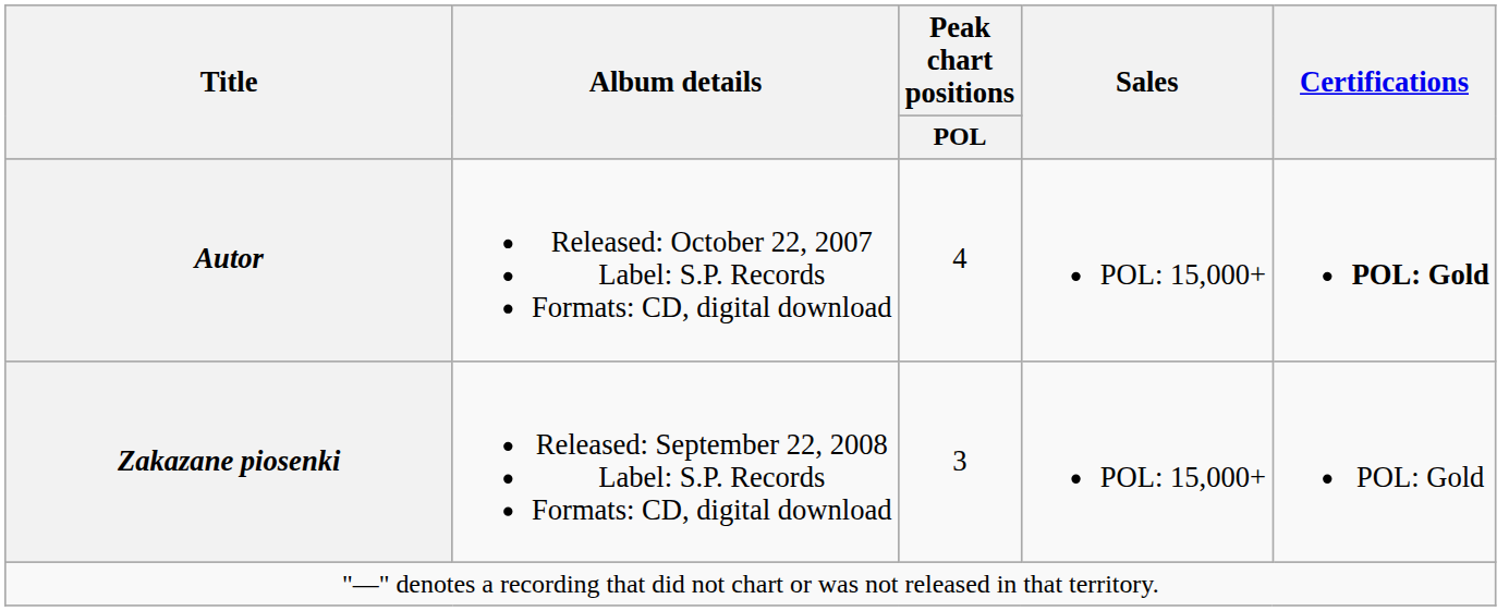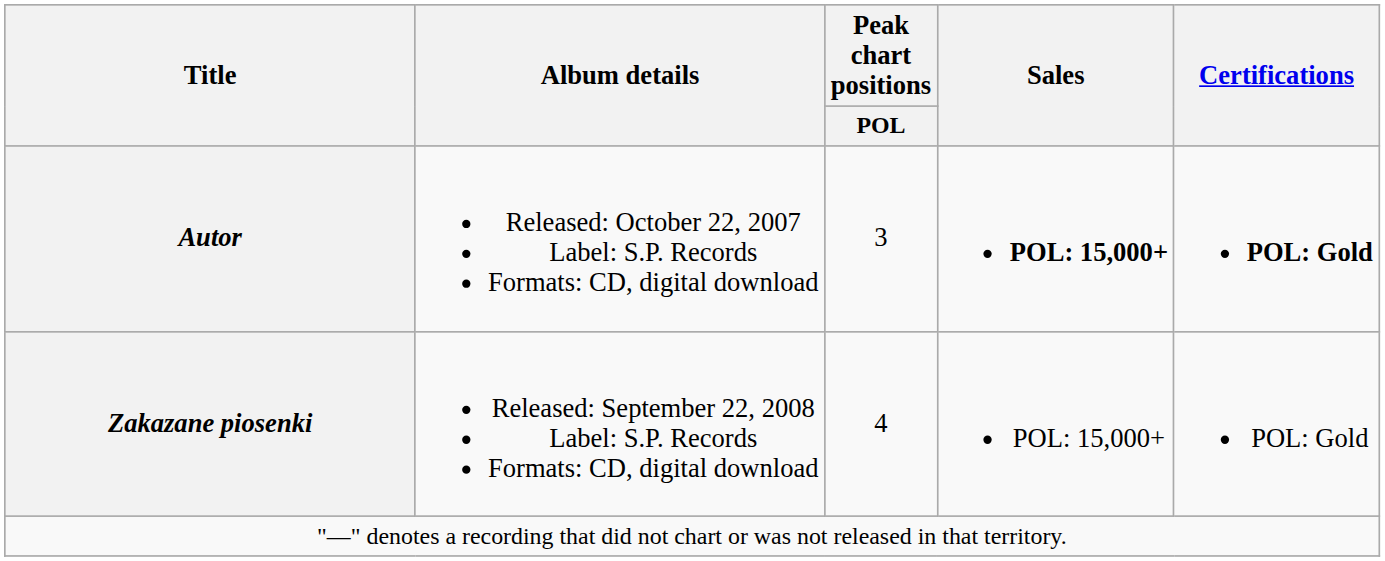Autor | Peak chart positions / POL: 4 -> 3
Autor | Sales: normal -> bold
Zakazane piosenki | Peak chart positions / POL: 3 -> 4
